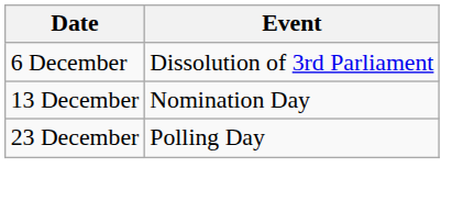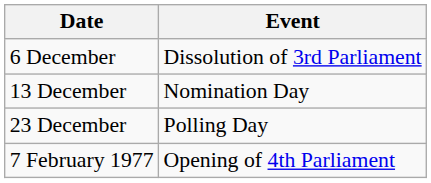+ row: 7 February 1977 | Opening of 4th Parliament
